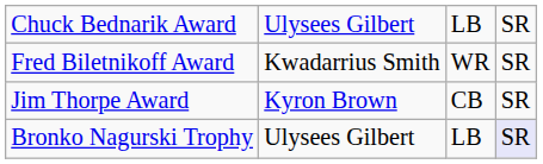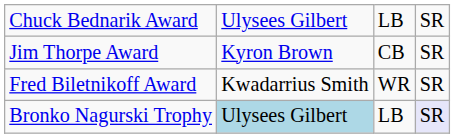rows swapped: Fred Biletnikoff Award <-> Jim Thorpe Award
Bronko Nagurski Trophy | column 2: no background -> lightblue background
